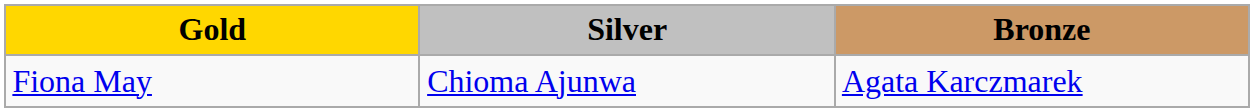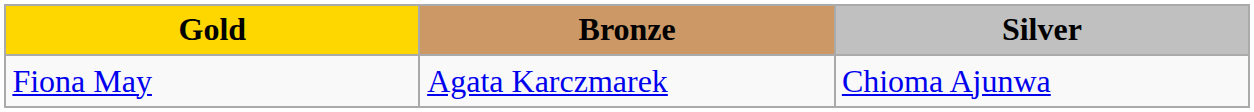columns swapped: Silver <-> Bronze
